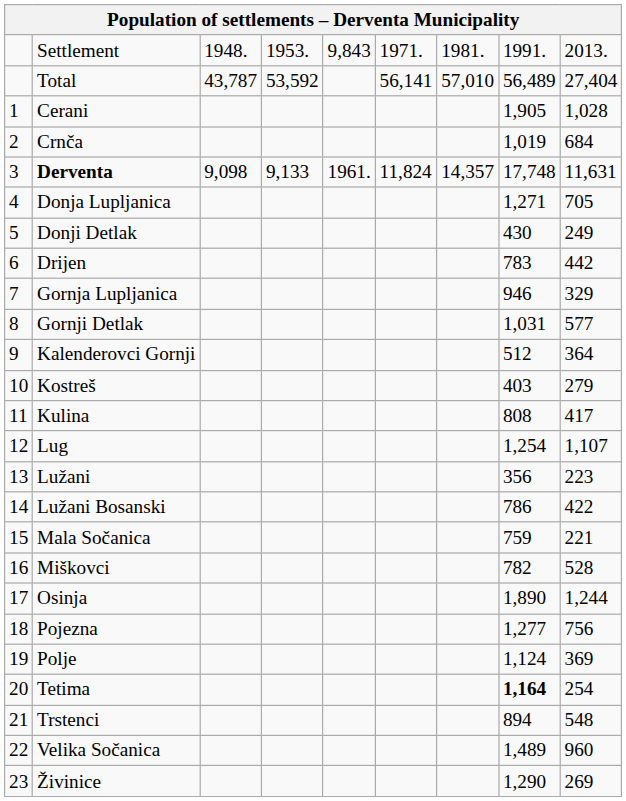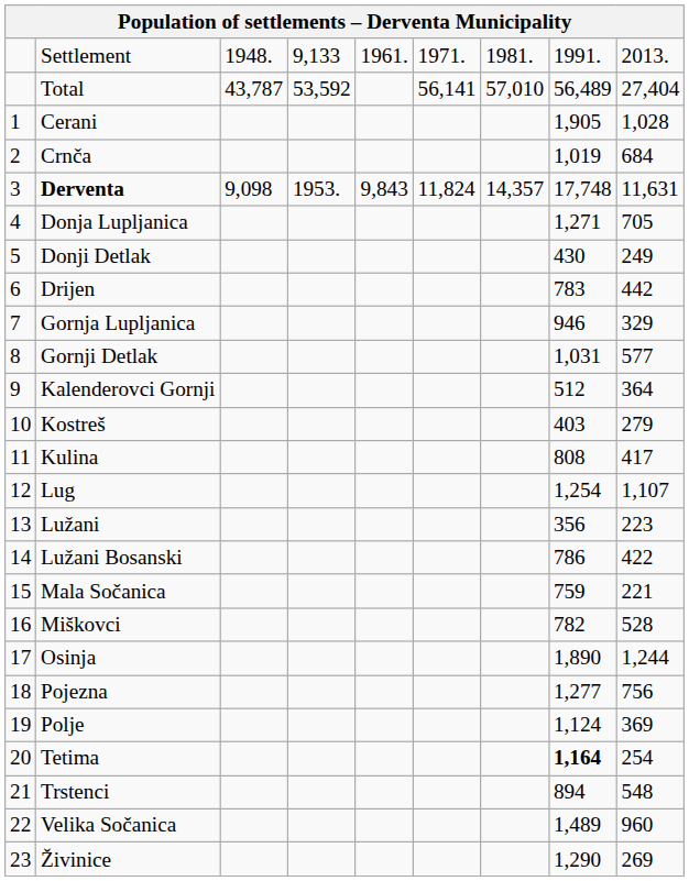Settlement | column 4: 1953. -> 9,133
Settlement | column 5: 9,843 -> 1961.
Derventa | column 4: 9,133 -> 1953.
Derventa | column 5: 1961. -> 9,843
